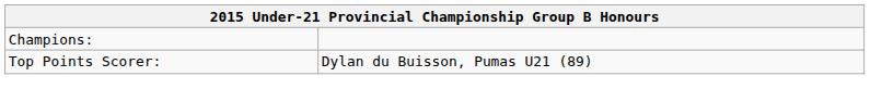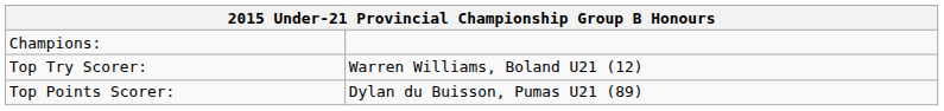+ row: Top Try Scorer: | Warren Williams, Boland U21 (12)
